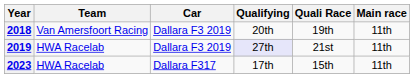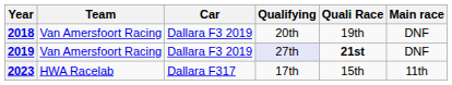2018 | Main race: 11th -> DNF
2019 | Team: HWA Racelab -> Van Amersfoort Racing
2019 | Quali Race: normal -> bold
2019 | Main race: 11th -> DNF
